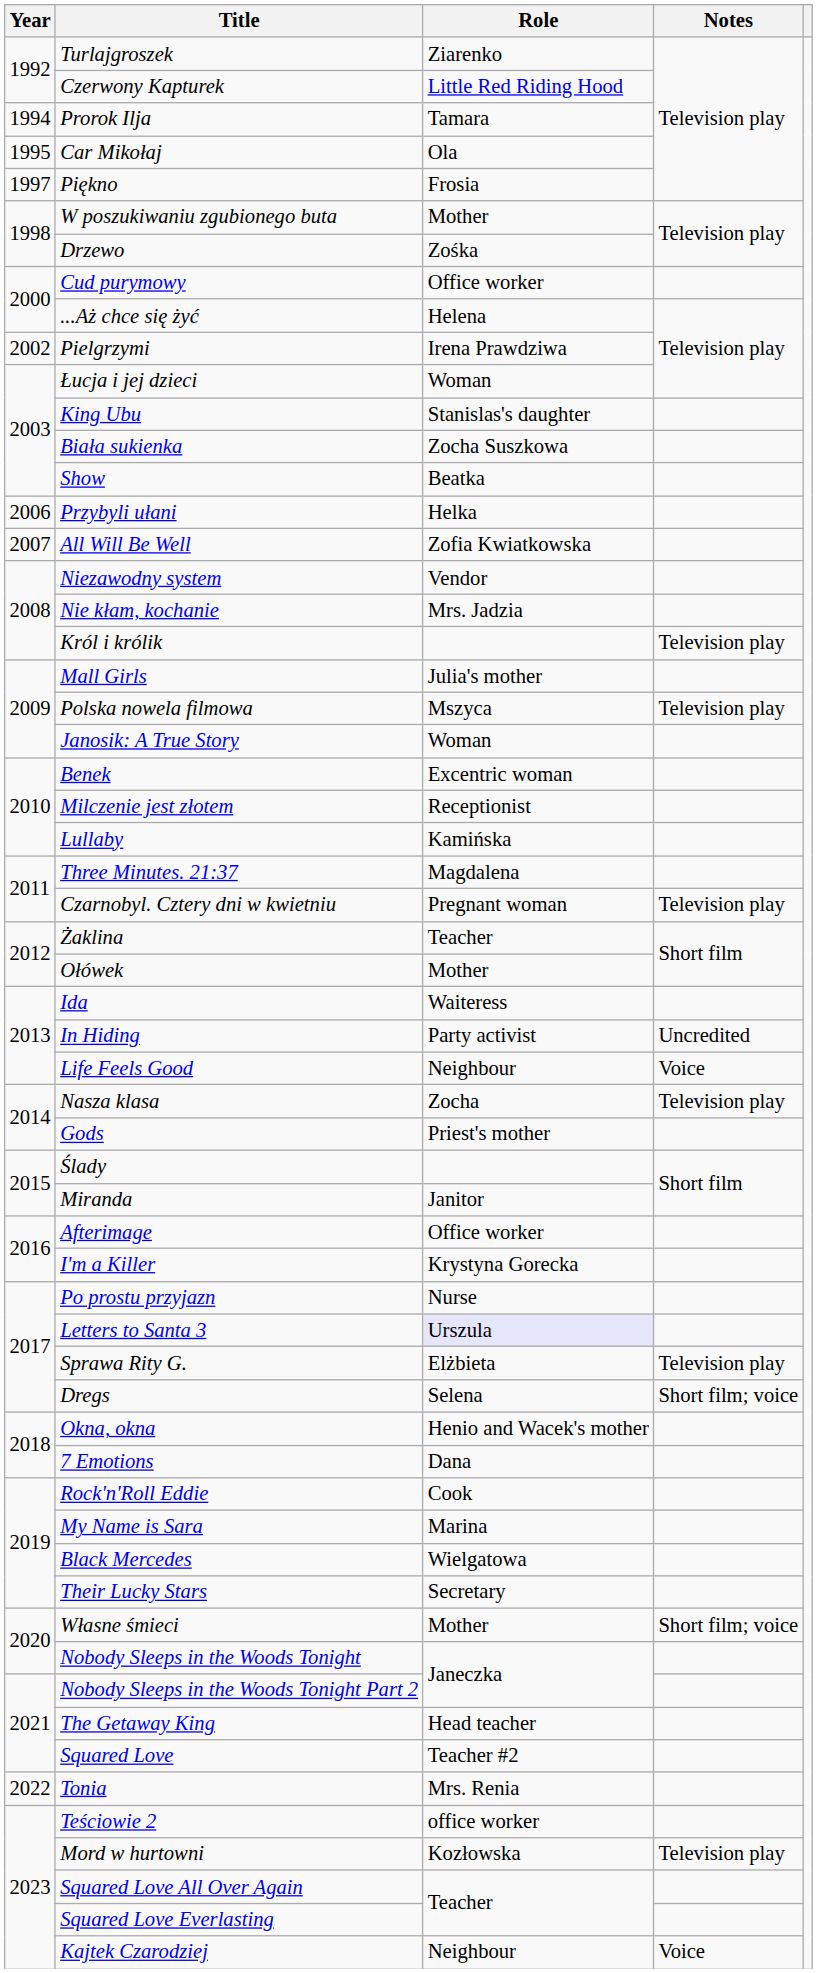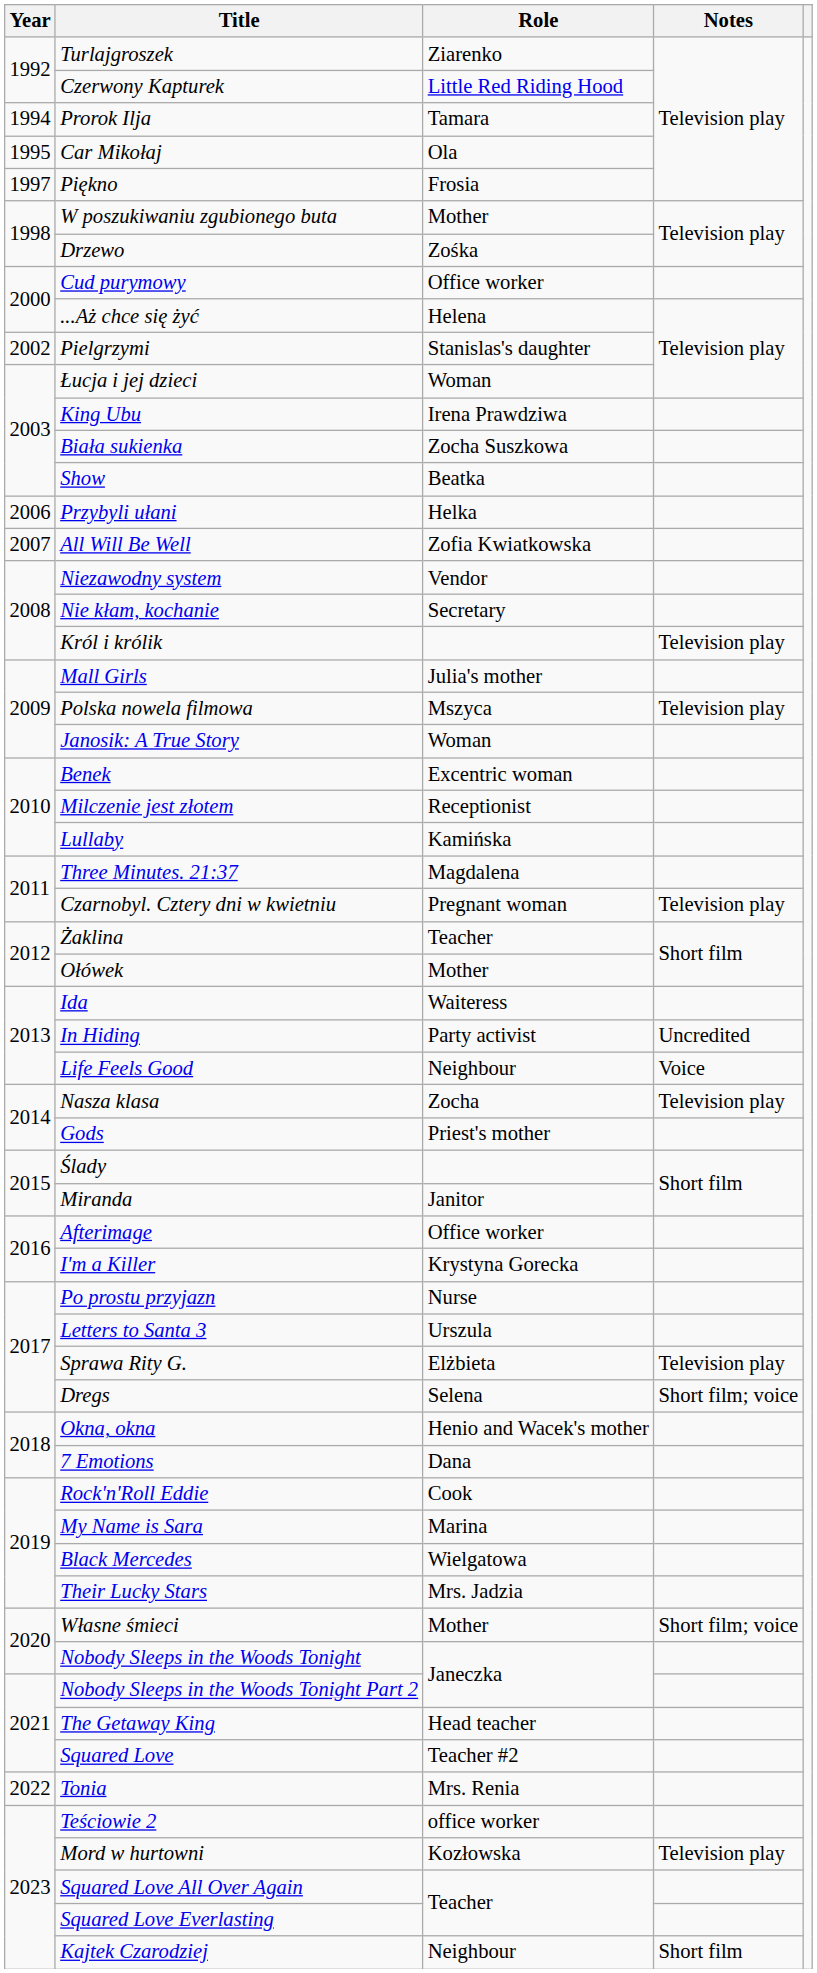Pielgrzymi | Role: Irena Prawdziwa -> Stanislas's daughter
King Ubu | Role: Stanislas's daughter -> Irena Prawdziwa
Nie kłam, kochanie | Role: Mrs. Jadzia -> Secretary
Letters to Santa 3 | Role: lavender background -> no background
Their Lucky Stars | Role: Secretary -> Mrs. Jadzia
Kajtek Czarodziej | Notes: Voice -> Short film
